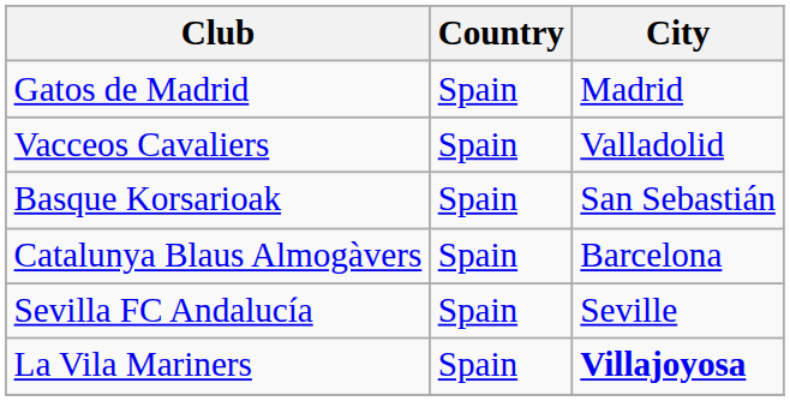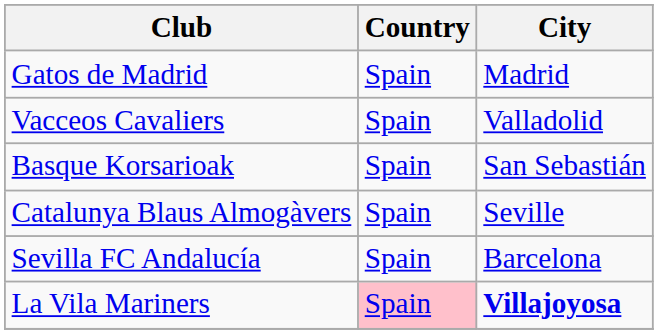Catalunya Blaus Almogàvers | City: Barcelona -> Seville
Sevilla FC Andalucía | City: Seville -> Barcelona
La Vila Mariners | Country: no background -> pink background
